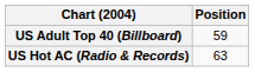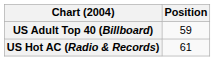US Hot AC (Radio & Records) | Position: 63 -> 61
